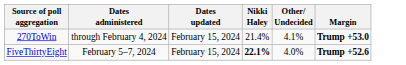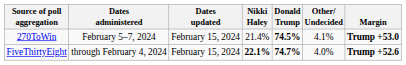+ column: Donald Trump | 74.5% | 74.7%
270ToWin | Dates administered: through February 4, 2024 -> February 5–7, 2024
FiveThirtyEight | Dates administered: February 5–7, 2024 -> through February 4, 2024
